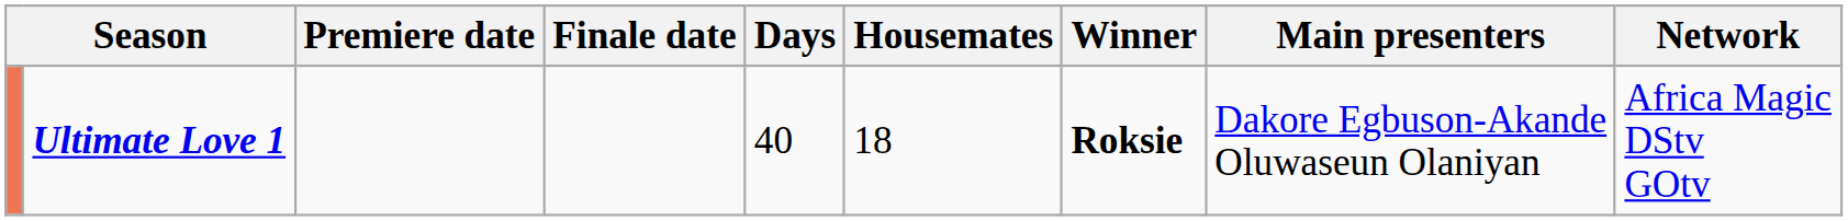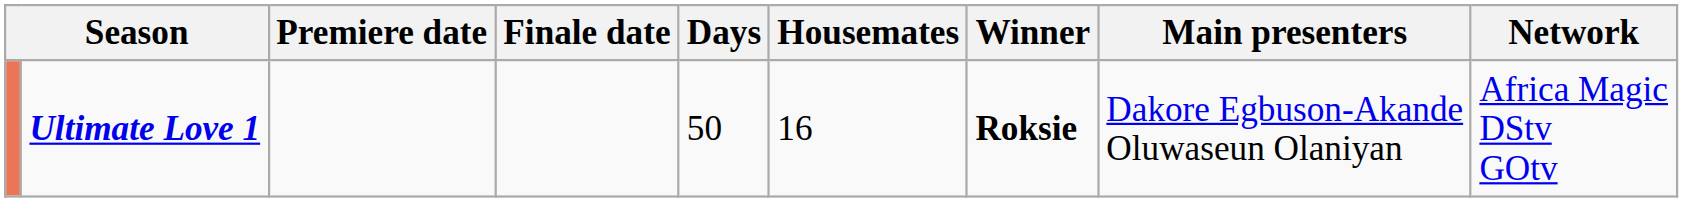Ultimate Love 1 | Days: 40 -> 50
Ultimate Love 1 | Housemates: 18 -> 16
